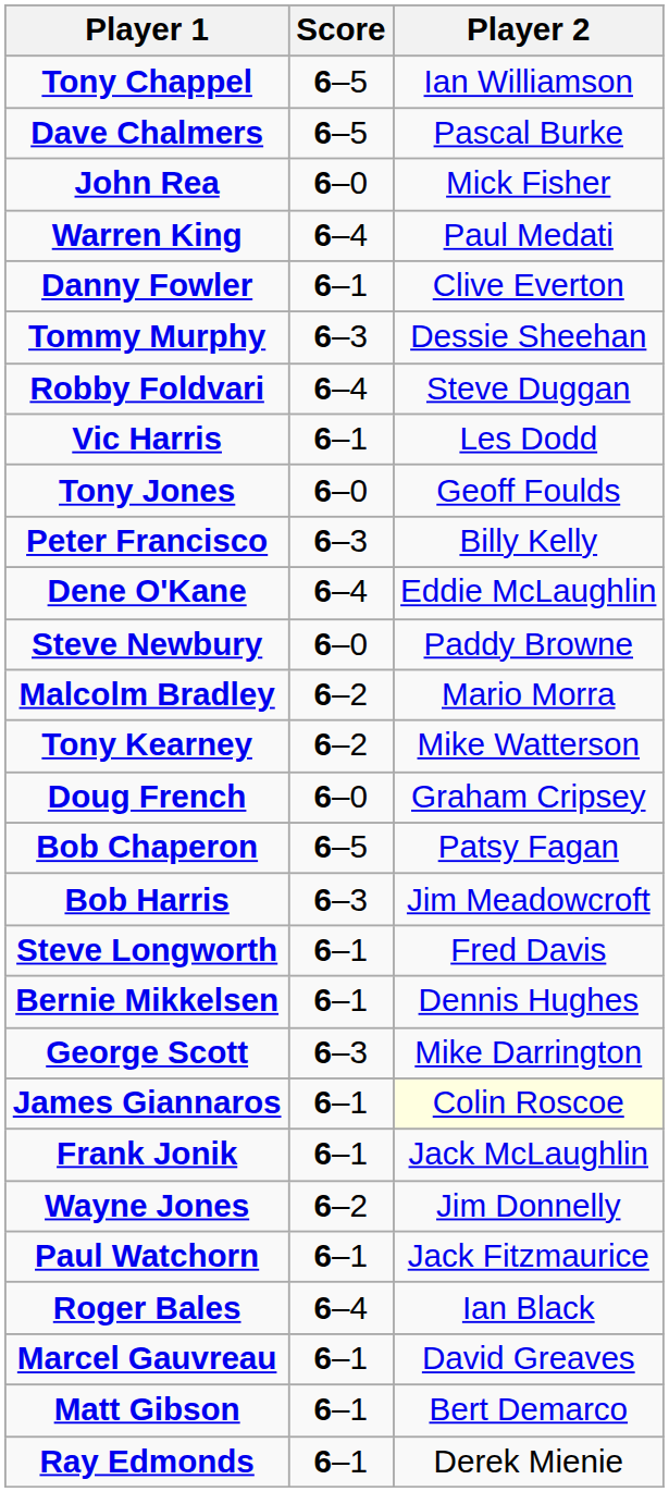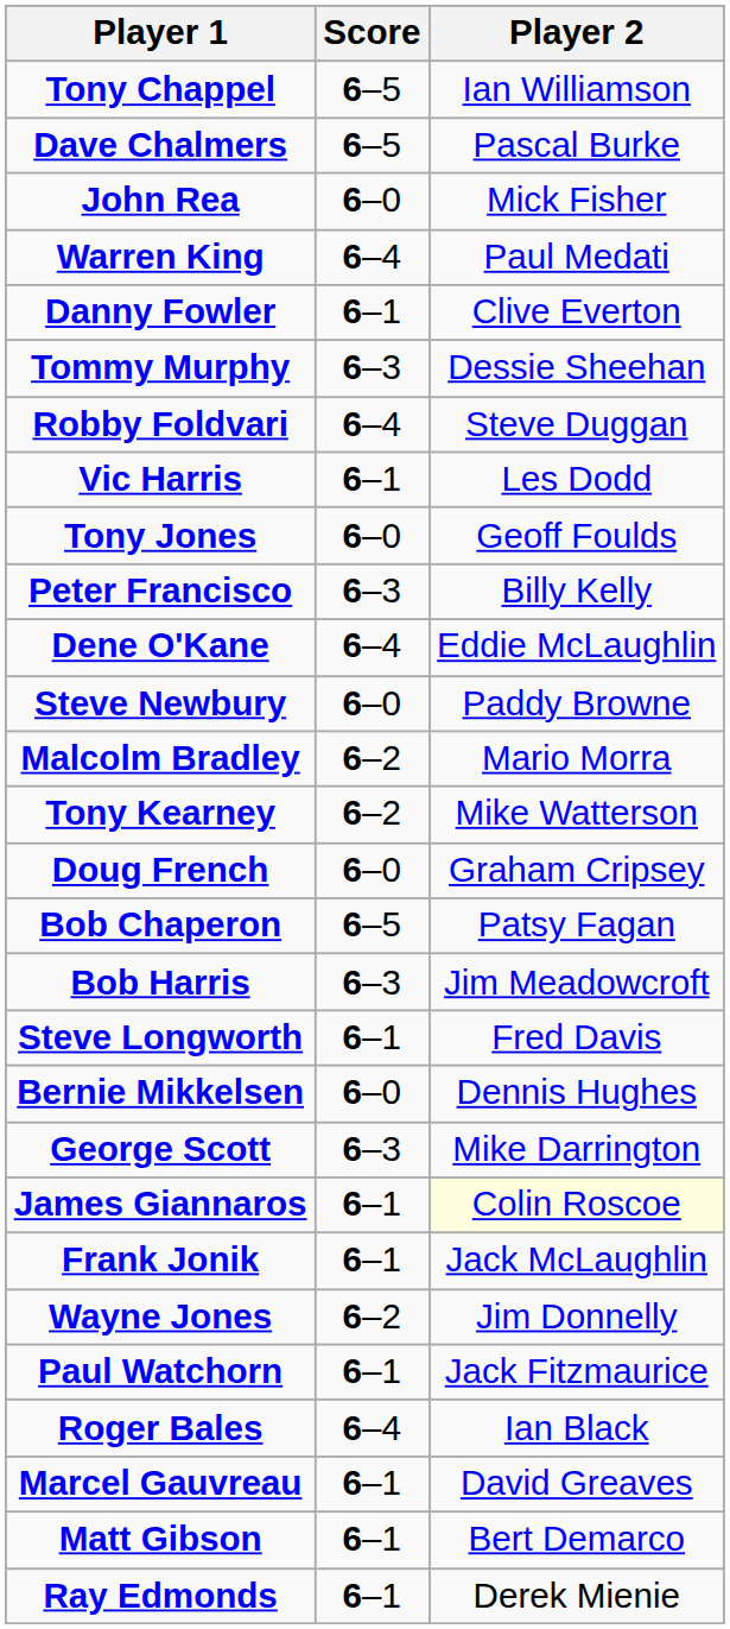Bernie Mikkelsen | Score: 6–1 -> 6–0
